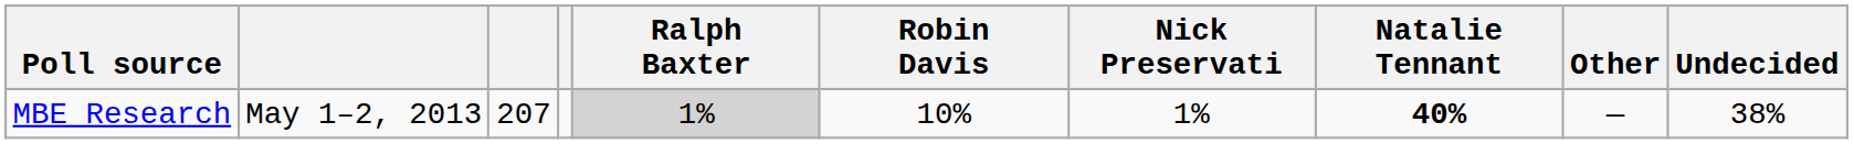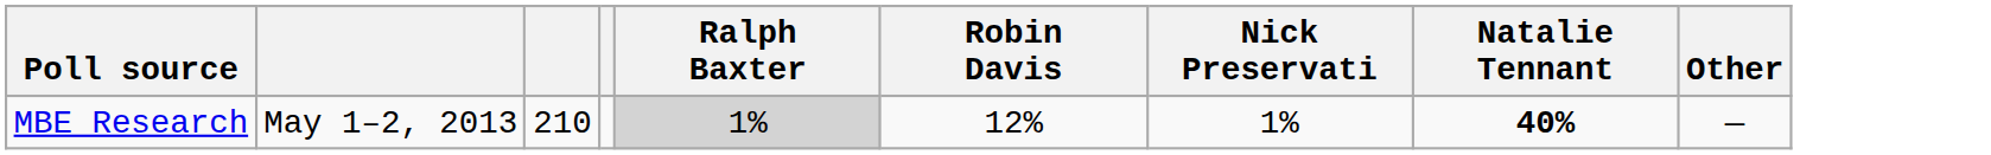- column: Undecided | 38%
MBE Research | column 3: 207 -> 210
MBE Research | Robin Davis: 10% -> 12%
